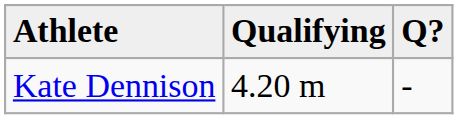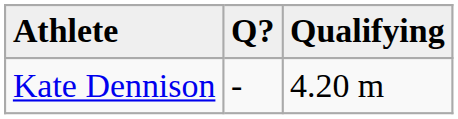columns swapped: Qualifying <-> Q?
